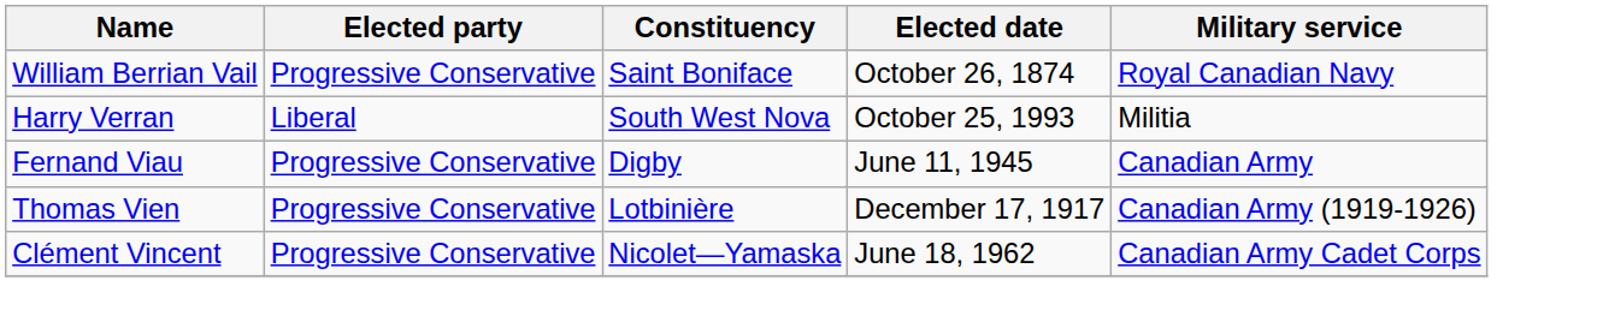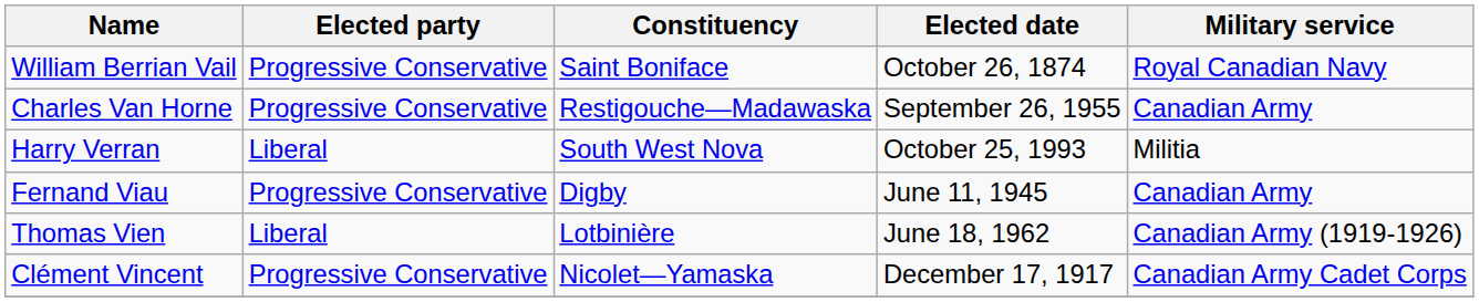+ row: Charles Van Horne | Progressive Conservative | Restigouche—Madawaska | September 26, 1955 | Canadian Army
Thomas Vien | Elected party: Progressive Conservative -> Liberal
Thomas Vien | Elected date: December 17, 1917 -> June 18, 1962
Clément Vincent | Elected date: June 18, 1962 -> December 17, 1917
